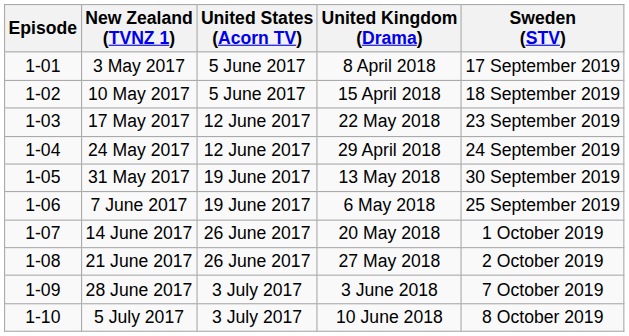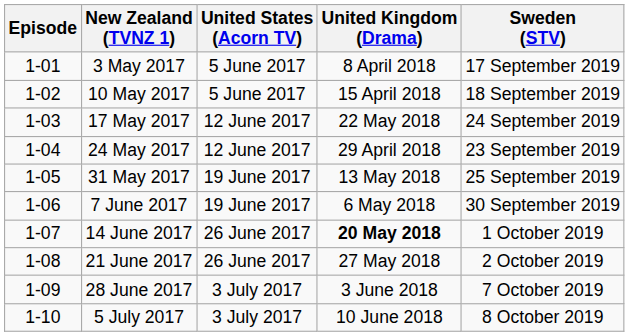17 May 2017 | Sweden (STV): 23 September 2019 -> 24 September 2019
24 May 2017 | Sweden (STV): 24 September 2019 -> 23 September 2019
31 May 2017 | Sweden (STV): 30 September 2019 -> 25 September 2019
7 June 2017 | Sweden (STV): 25 September 2019 -> 30 September 2019
14 June 2017 | United Kingdom (Drama): normal -> bold
